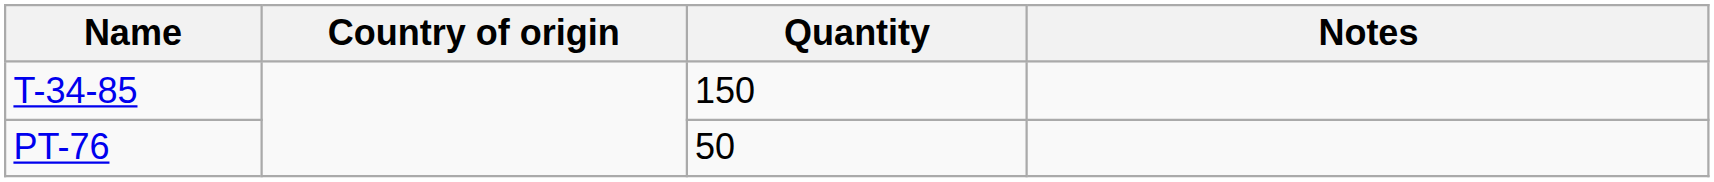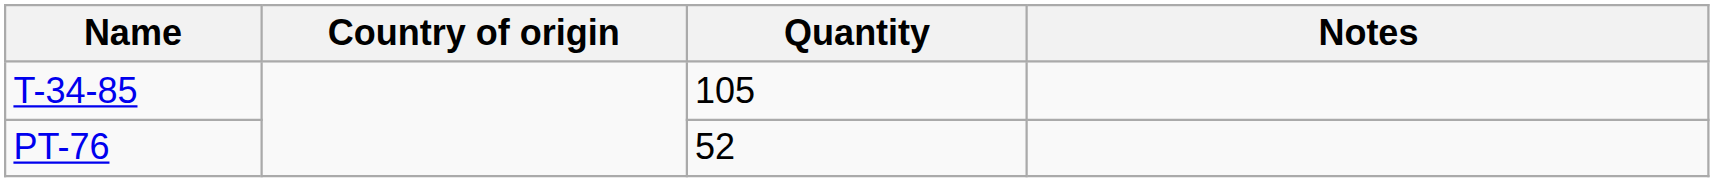T-34-85 | Quantity: 150 -> 105
PT-76 | Quantity: 50 -> 52
